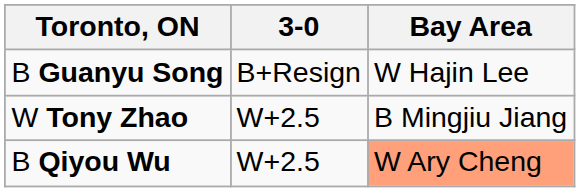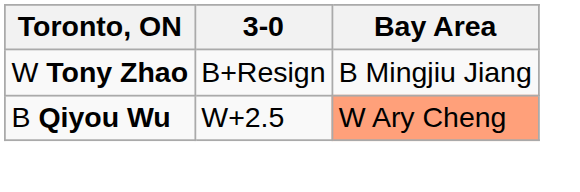- row: B Guanyu Song | B+Resign | W Hajin Lee
W Tony Zhao | 3-0: W+2.5 -> B+Resign
